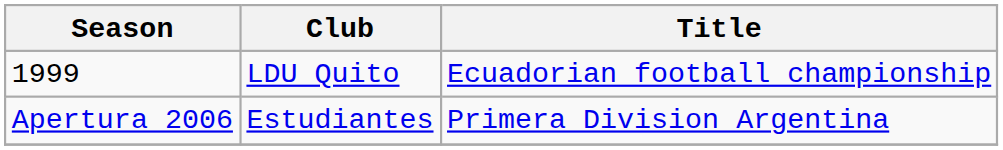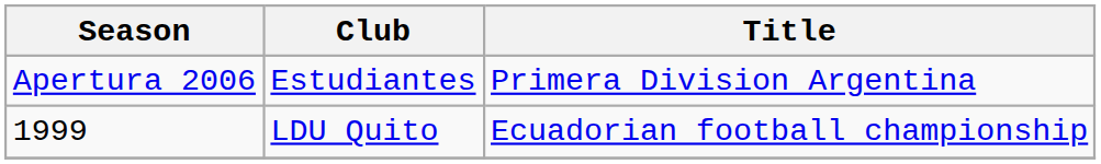rows swapped: 1999 <-> Apertura 2006
